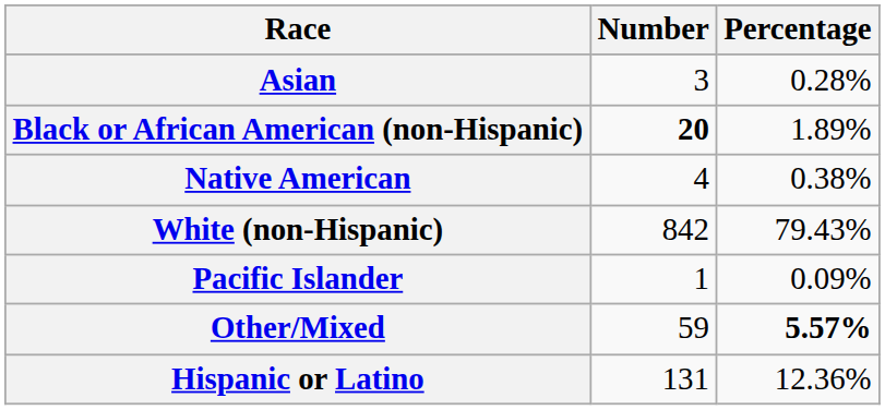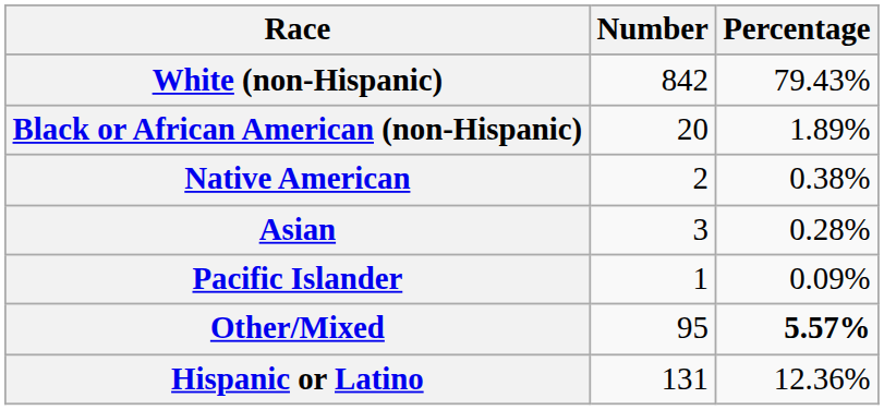rows swapped: White (non-Hispanic) <-> Asian
Black or African American (non-Hispanic) | Number: bold -> normal
Native American | Number: 4 -> 2
Other/Mixed | Number: 59 -> 95
